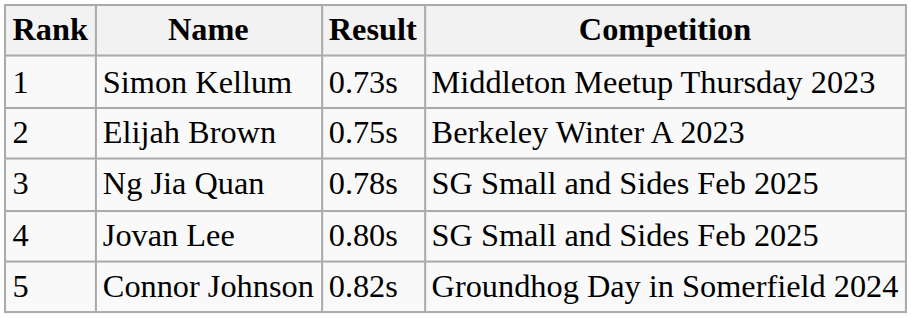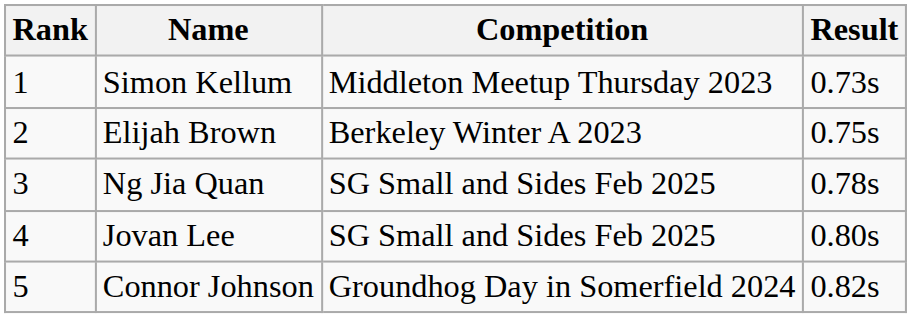columns swapped: Result <-> Competition
